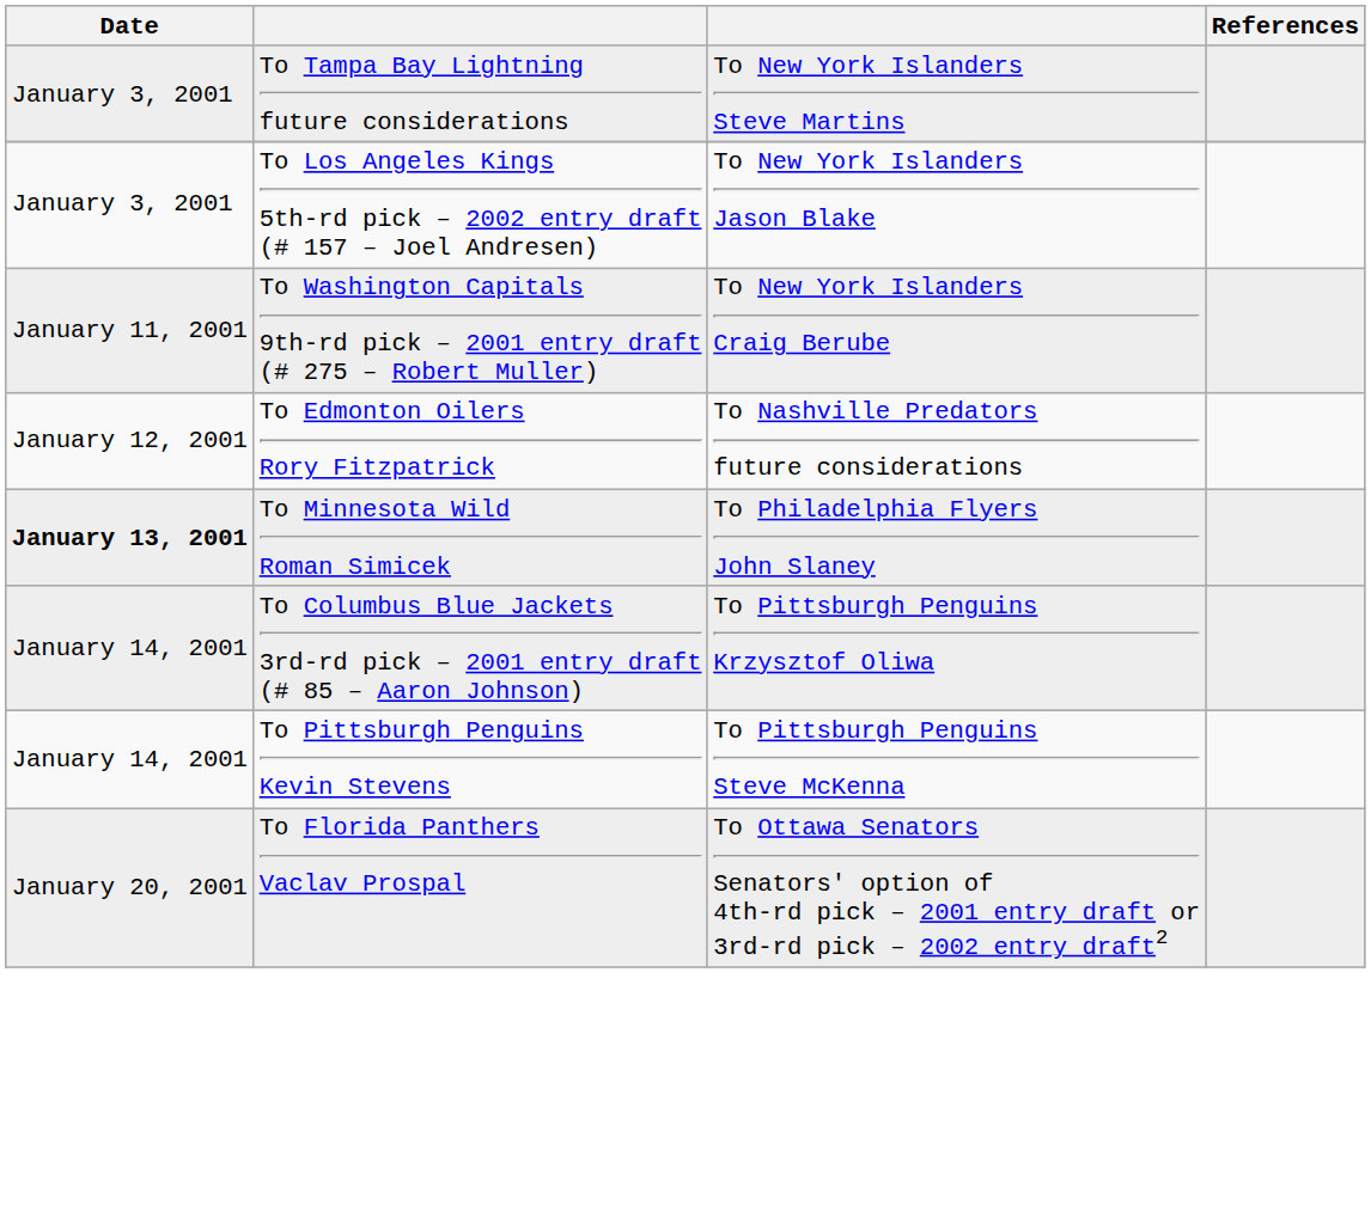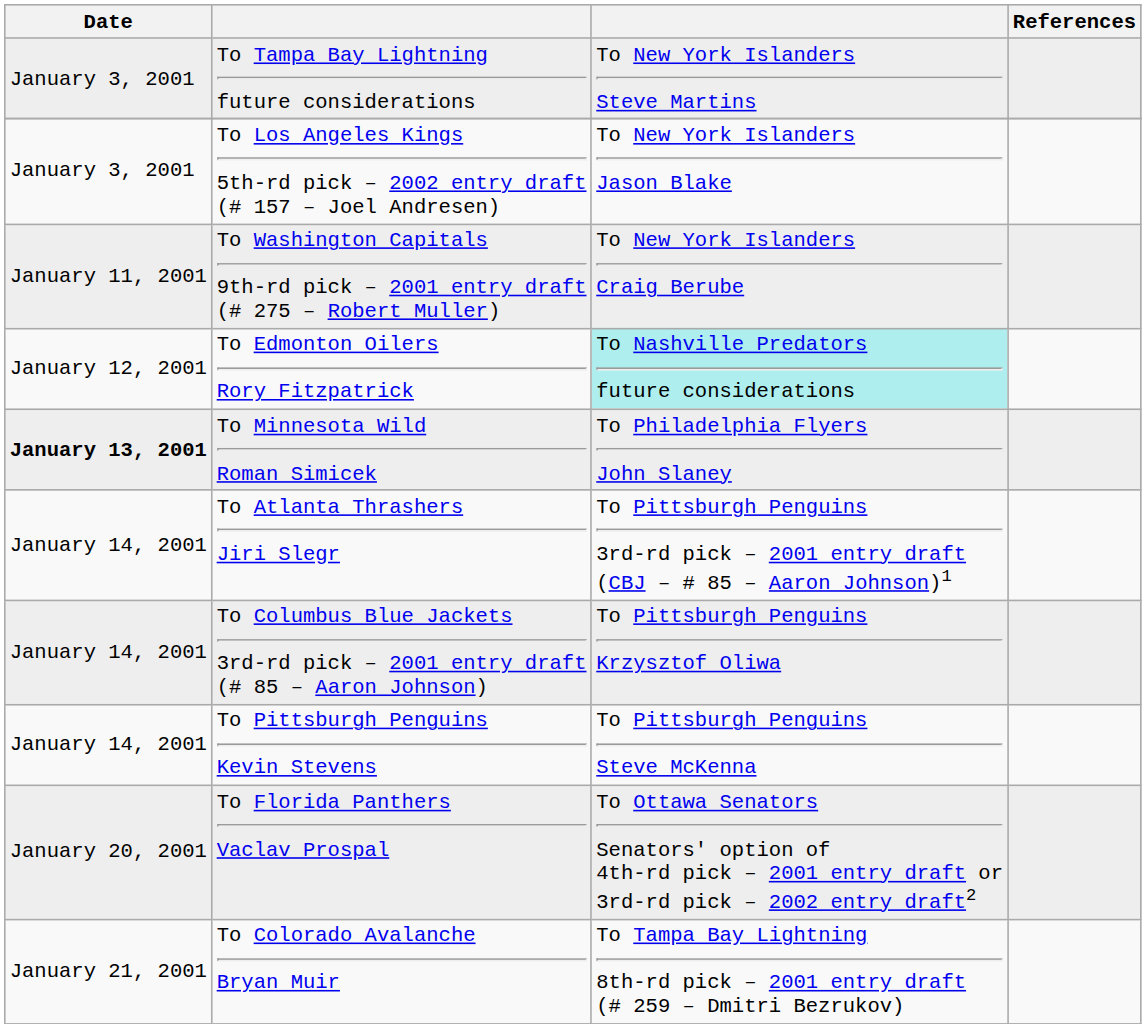To Edmonton Oilers Rory Fitzpatrick | column 3: no background -> paleturquoise background
+ row: January 14, 2001 | To Atlanta Thrashers Jiri Slegr | To Pittsburgh Penguins 3rd-rd pick – 2001 entry draft (CBJ – # 85 – Aaron Johnson)1
+ row: January 21, 2001 | To Colorado Avalanche Bryan Muir | To Tampa Bay Lightning 8th-rd pick – 2001 entry draft (# 259 – Dmitri Bezrukov)
